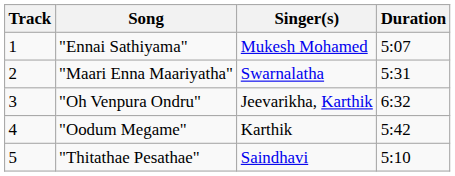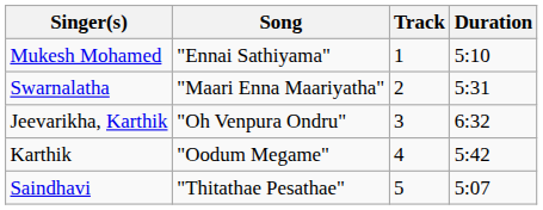columns swapped: Track <-> Singer(s)
"Ennai Sathiyama" | Duration: 5:07 -> 5:10
"Thitathae Pesathae" | Duration: 5:10 -> 5:07
